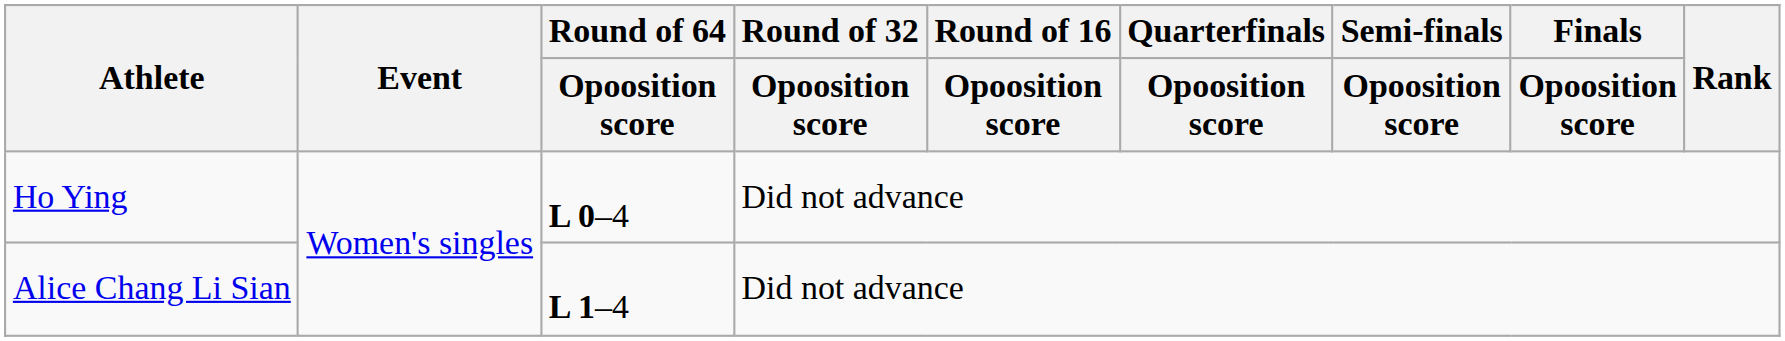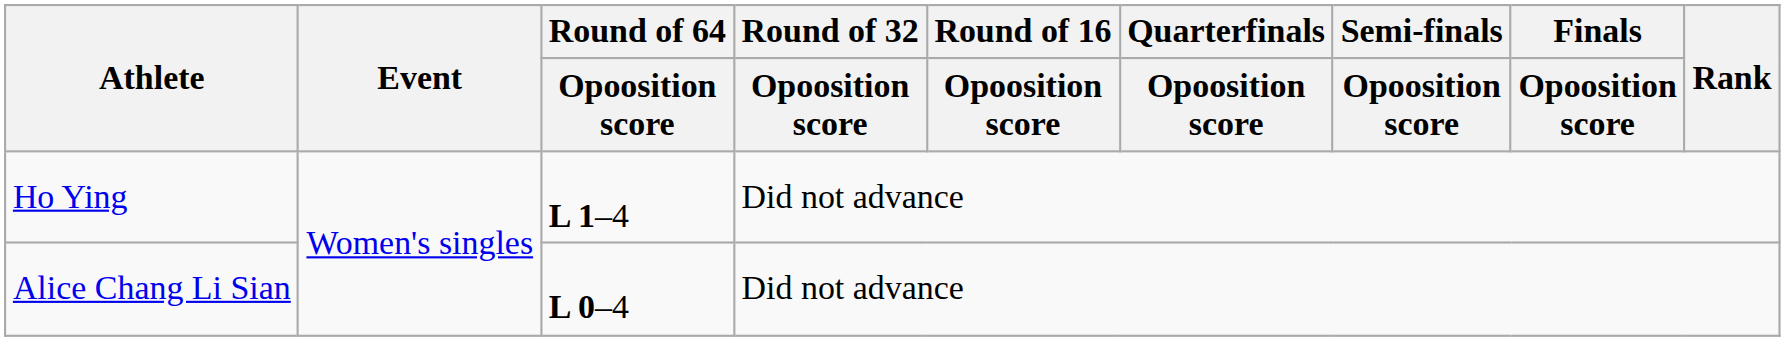Ho Ying | Round of 64 / Opoosition score: L 0–4 -> L 1–4
Alice Chang Li Sian | Round of 64 / Opoosition score: L 1–4 -> L 0–4
